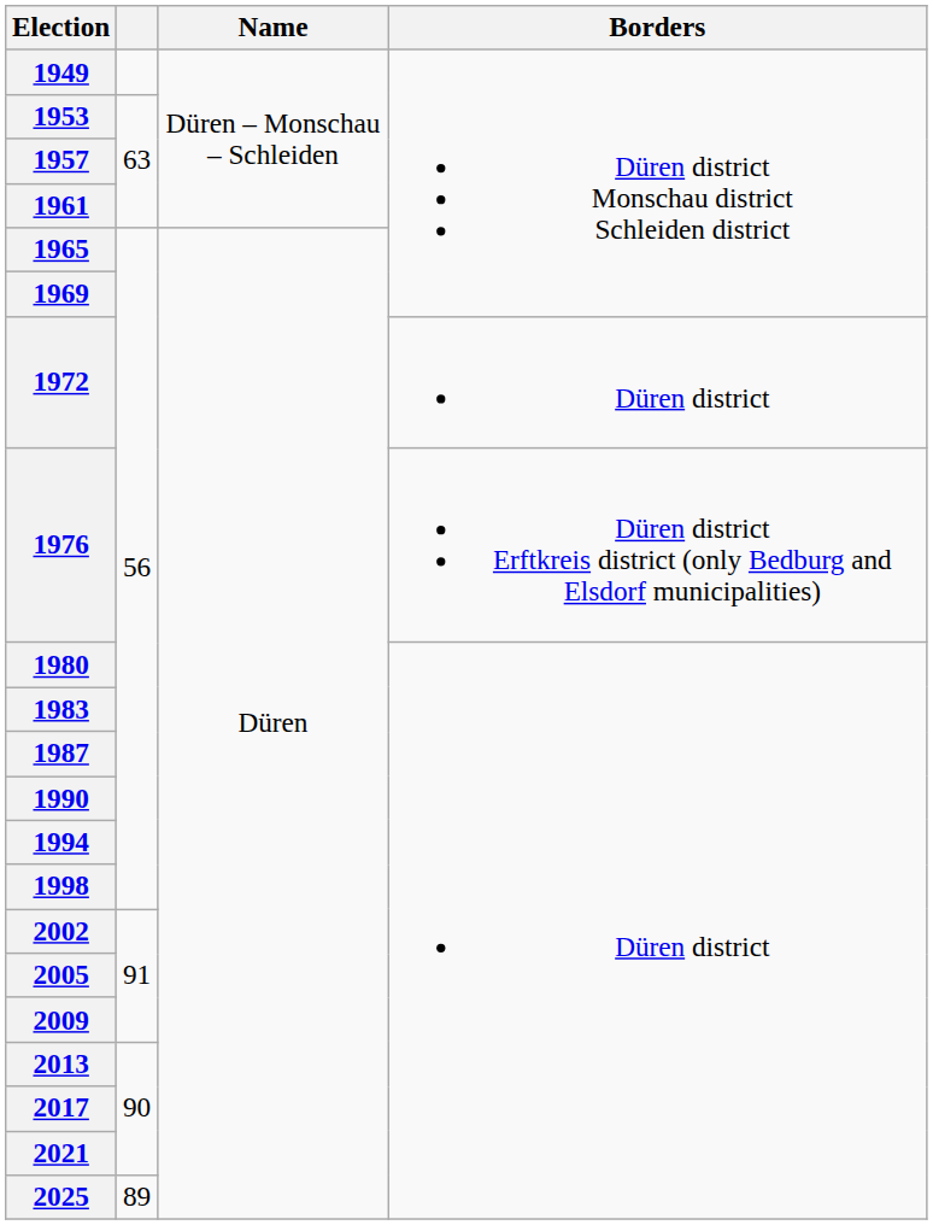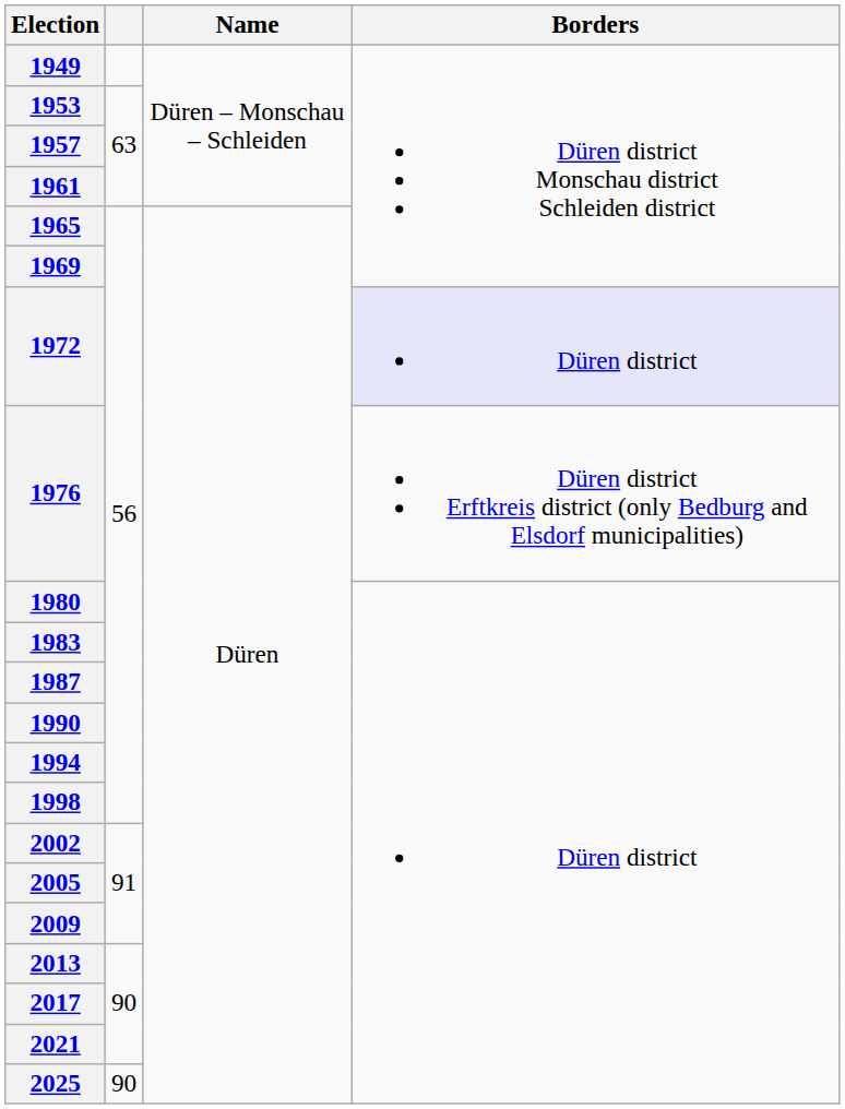1972 | Borders: no background -> lavender background
2025 | column 2: 89 -> 90
